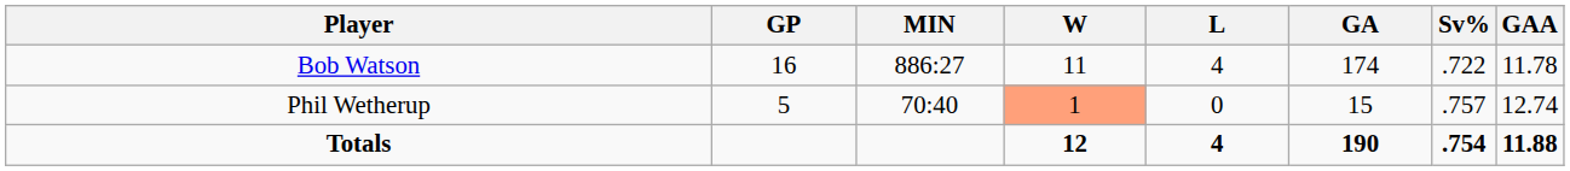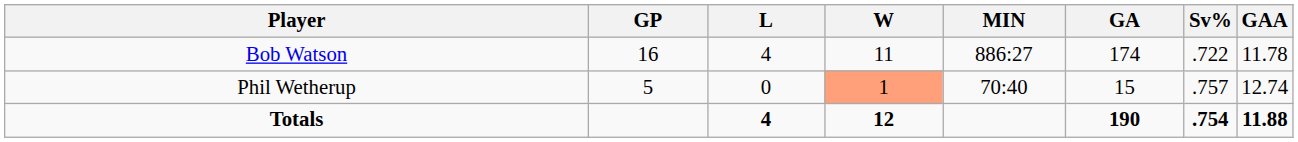columns swapped: MIN <-> L
